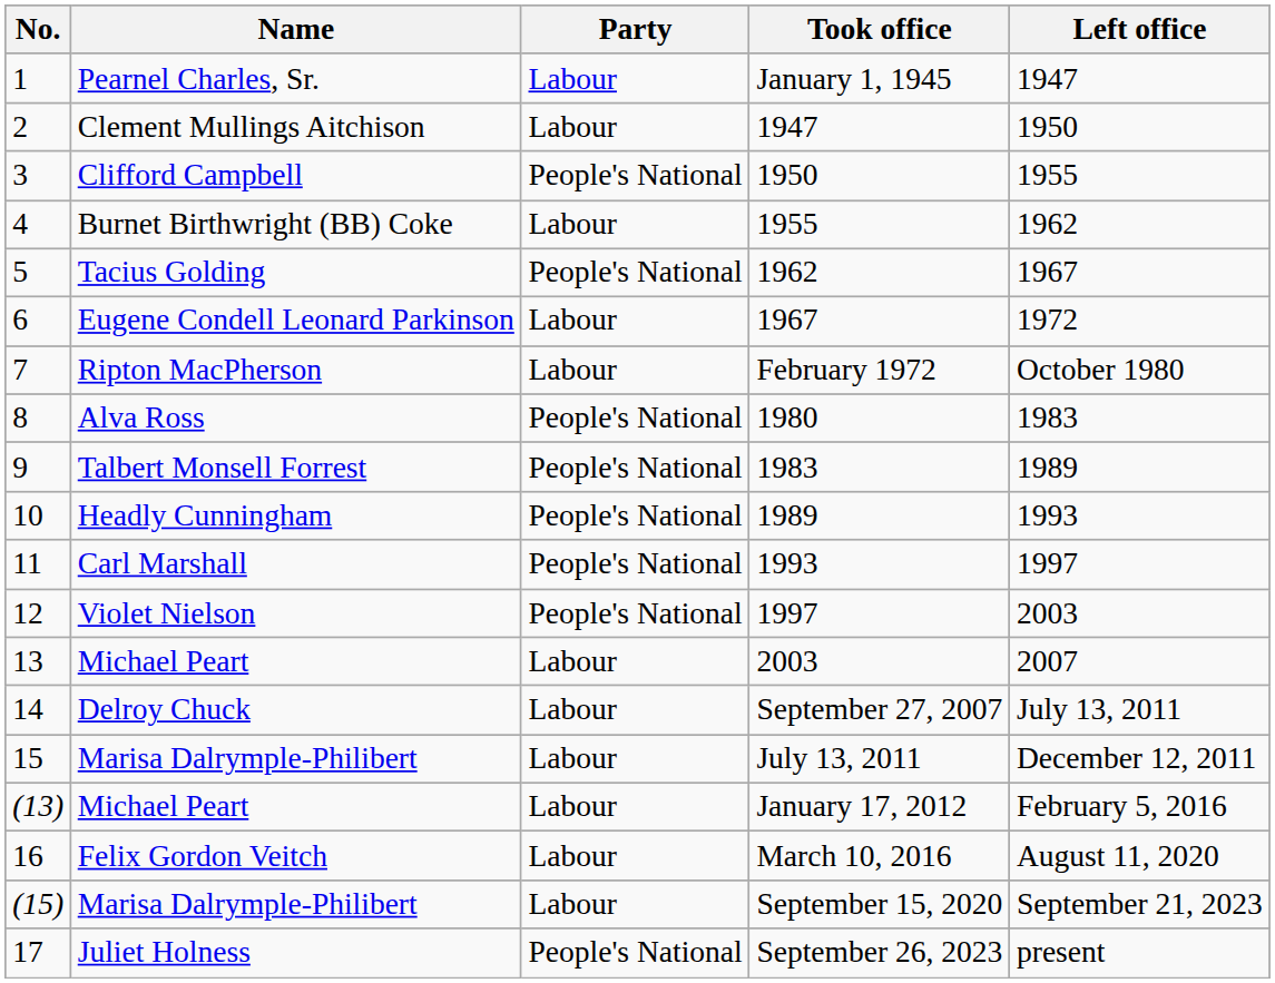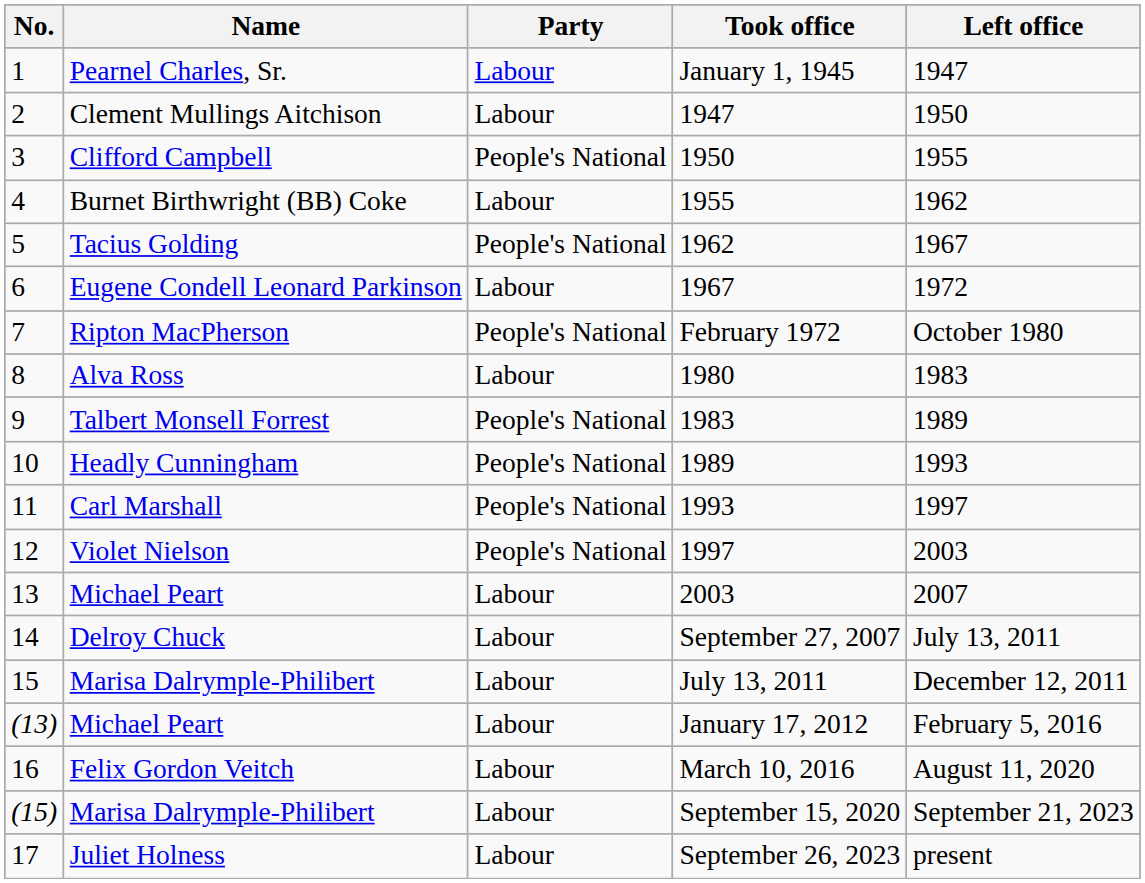7 | Party: Labour -> People's National
8 | Party: People's National -> Labour
17 | Party: People's National -> Labour
